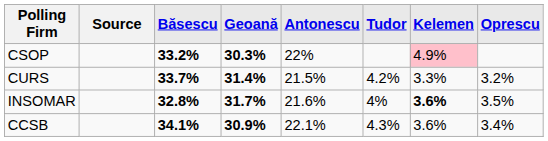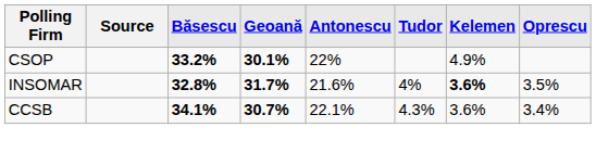CSOP | Geoană: 30.3% -> 30.1%
CSOP | Kelemen: pink background -> no background
- row: CURS | 33.7% | 31.4% | 21.5% | 4.2% | 3.3% | 3.2%
CCSB | Geoană: 30.9% -> 30.7%
